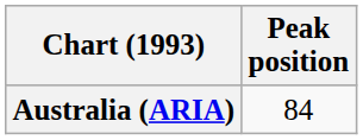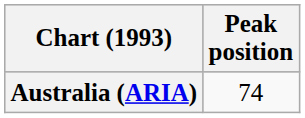Australia (ARIA) | Peak position: 84 -> 74
